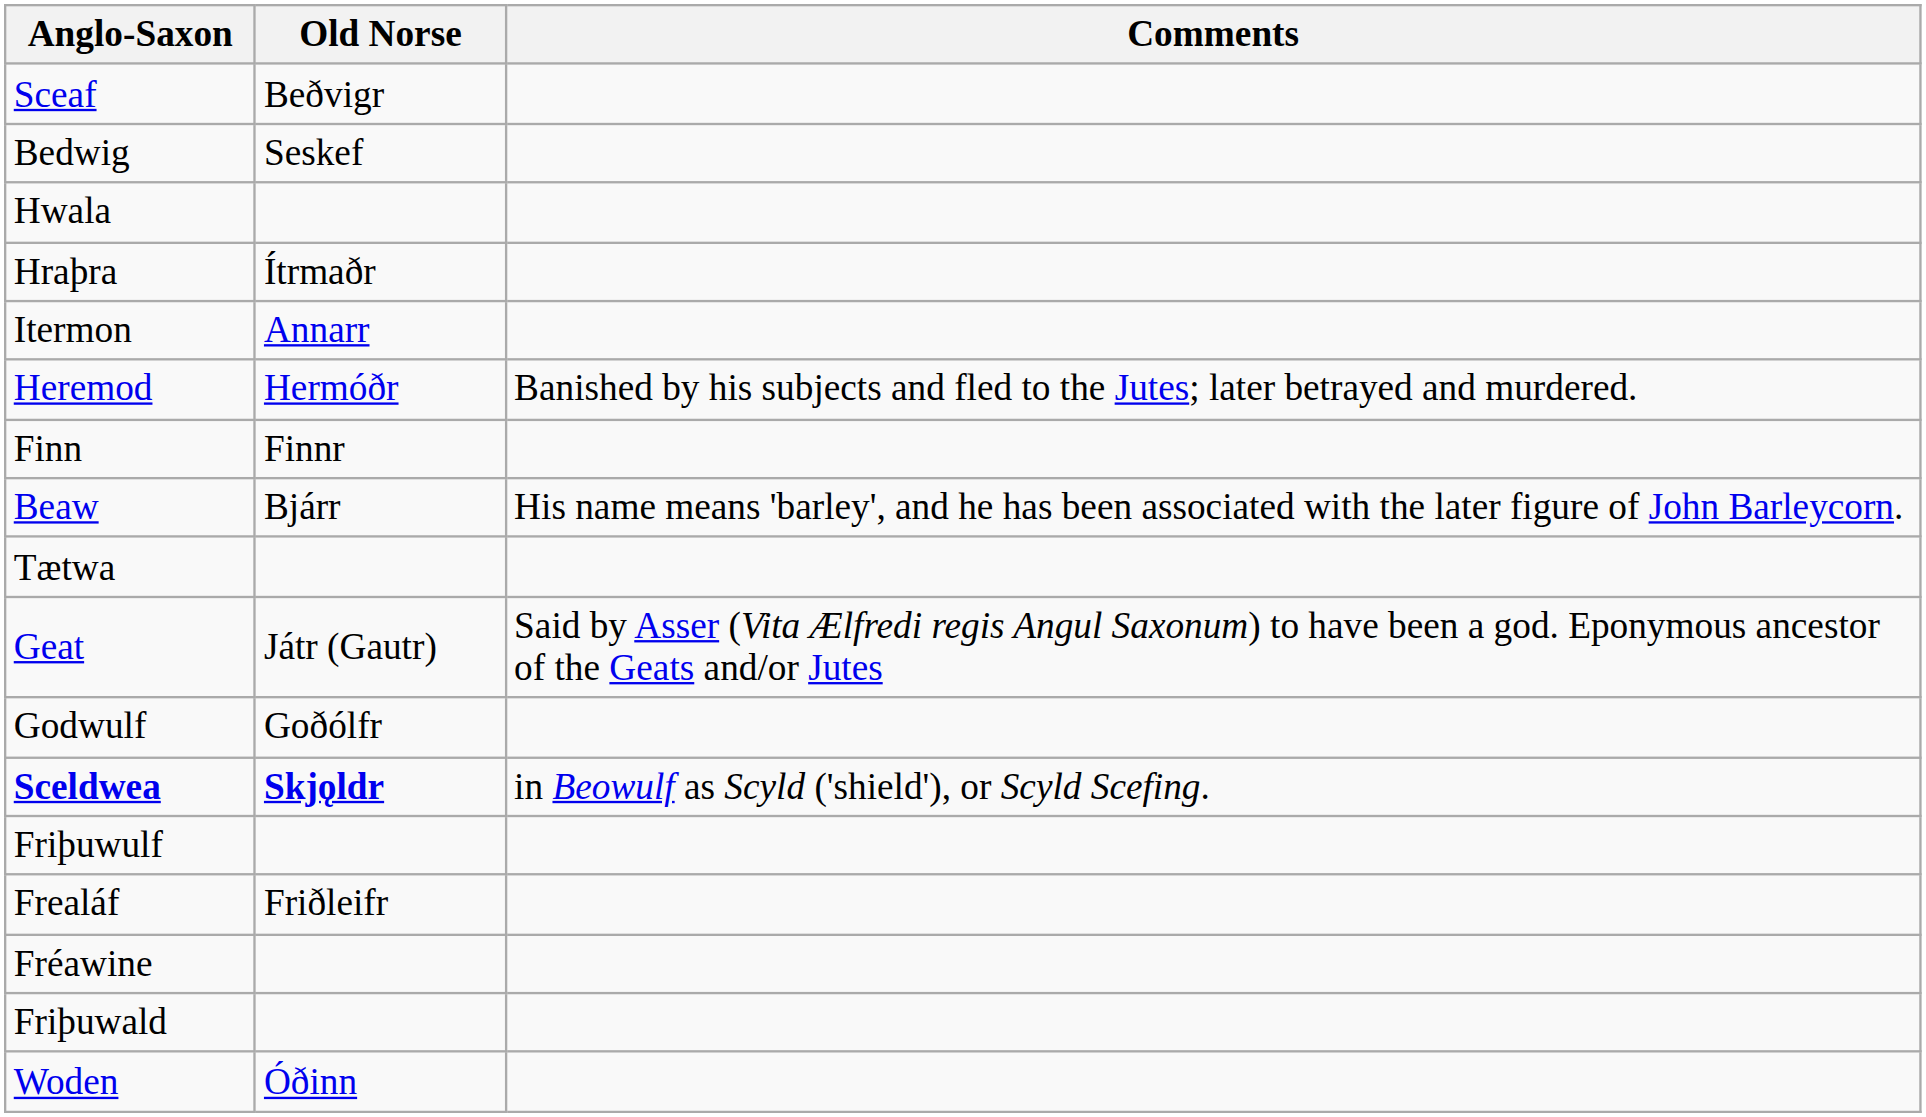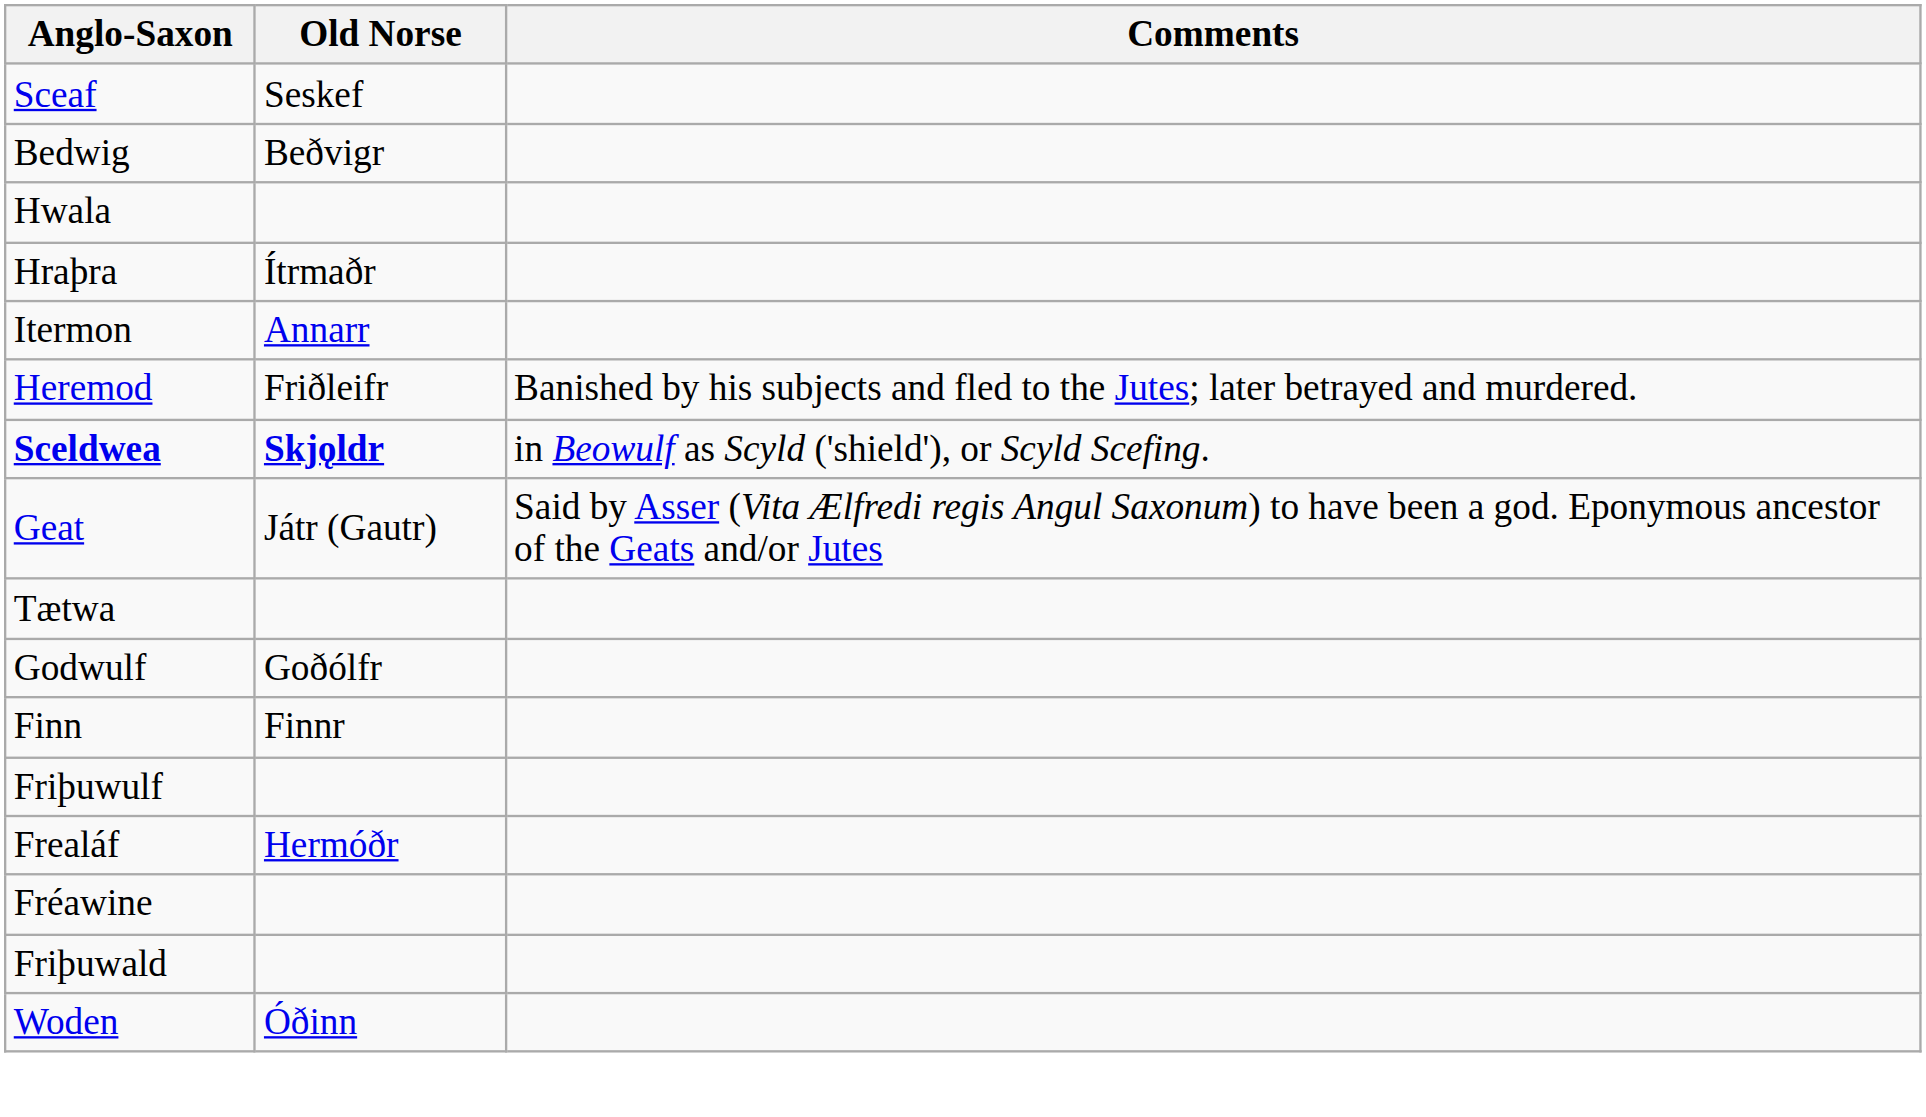Sceaf | Old Norse: Beðvigr -> Seskef
Bedwig | Old Norse: Seskef -> Beðvigr
Heremod | Old Norse: Hermóðr -> Friðleifr
rows swapped: Sceldwea <-> Finn
- row: Beaw | Bjárr | His name means 'barley', and he has been associated with the later figure of John Barleycorn.
rows swapped: Tætwa <-> Geat
Frealáf | Old Norse: Friðleifr -> Hermóðr
